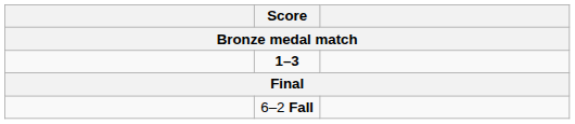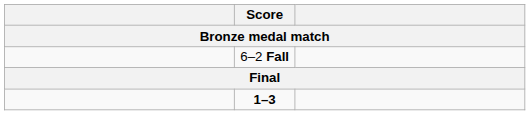rows swapped: 1–3 <-> 6–2 Fall
